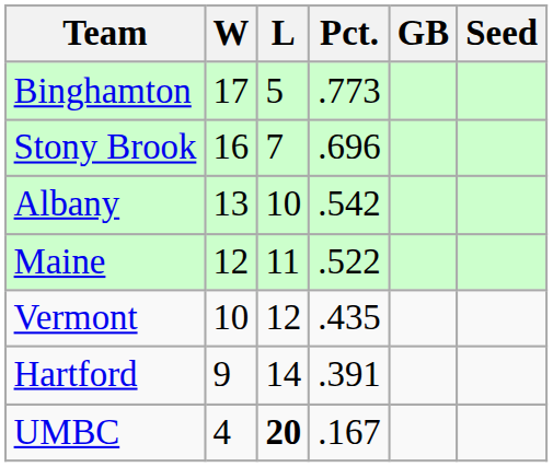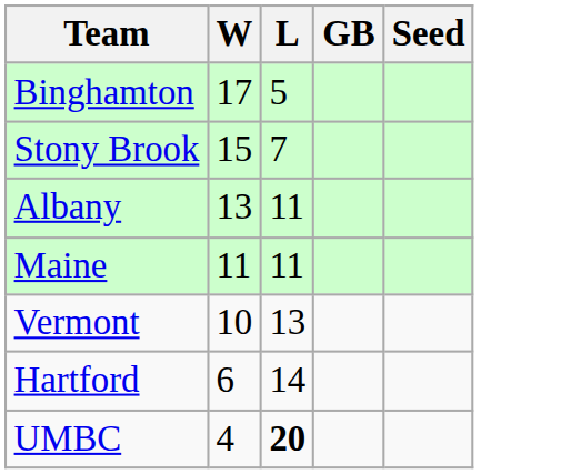- column: Pct. | .773 | .696 | .542 | .522 | .435 | .391 | .167
Stony Brook | W: 16 -> 15
Albany | L: 10 -> 11
Maine | W: 12 -> 11
Vermont | L: 12 -> 13
Hartford | W: 9 -> 6
